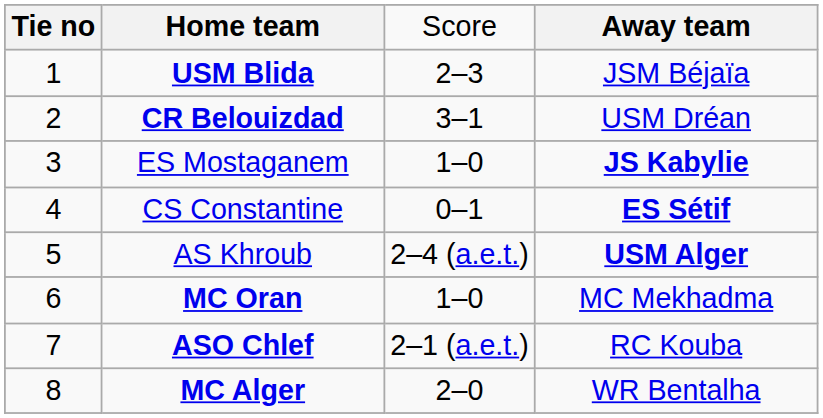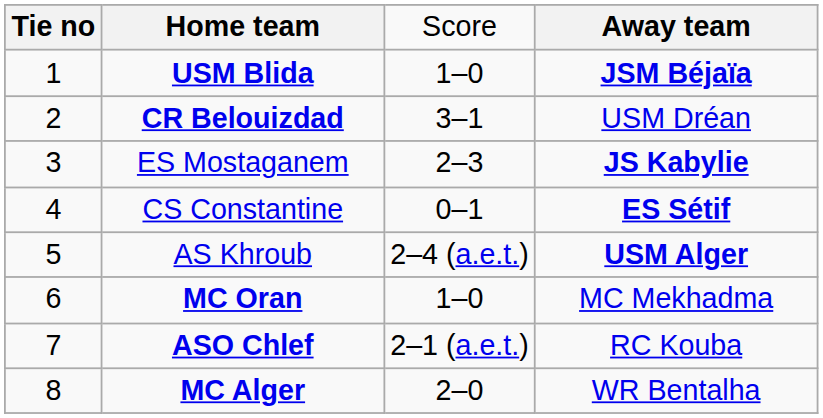USM Blida | column 3: 2–3 -> 1–0
USM Blida | column 4: normal -> bold
ES Mostaganem | column 3: 1–0 -> 2–3
